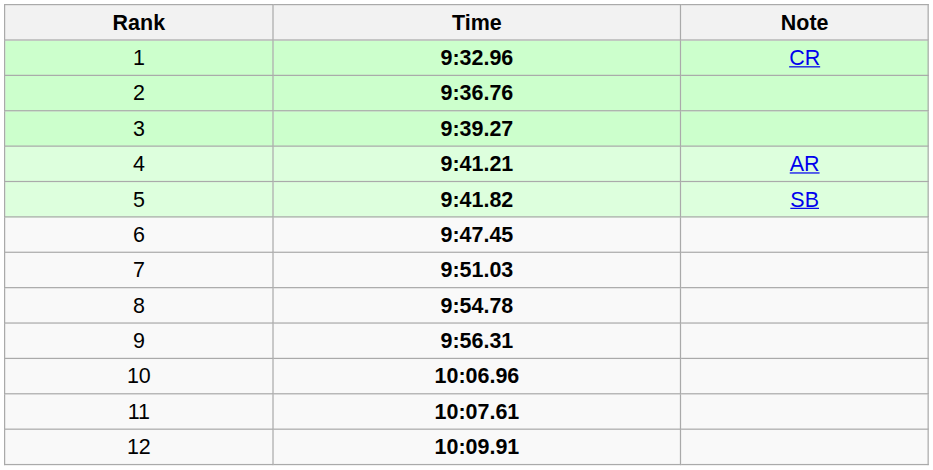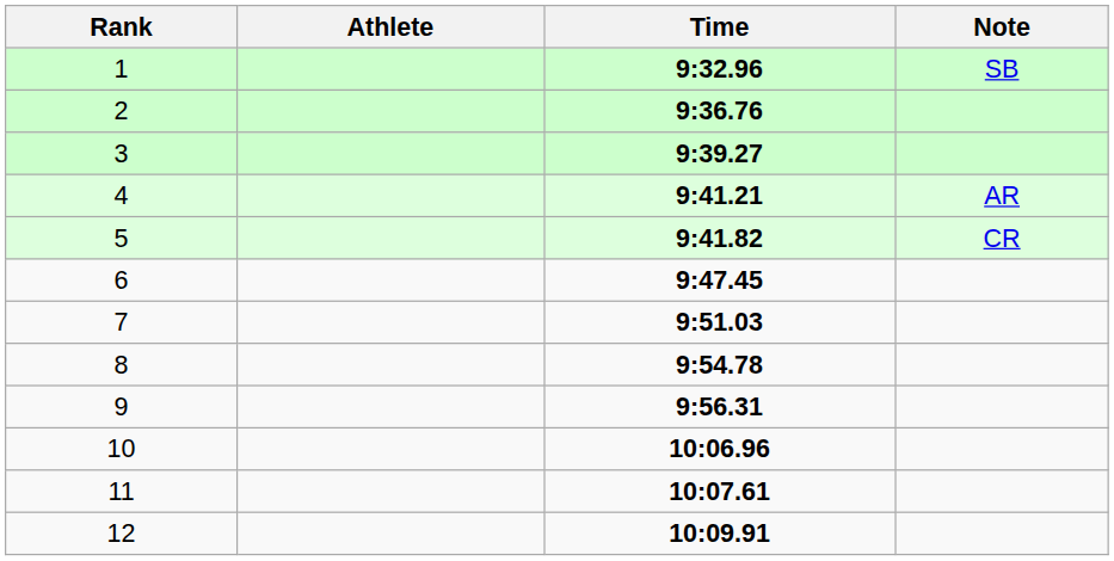+ column: Athlete
1 | Note: CR -> SB
5 | Note: SB -> CR
